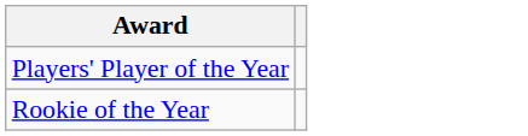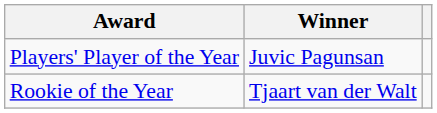+ column: Winner | Juvic Pagunsan | Tjaart van der Walt
